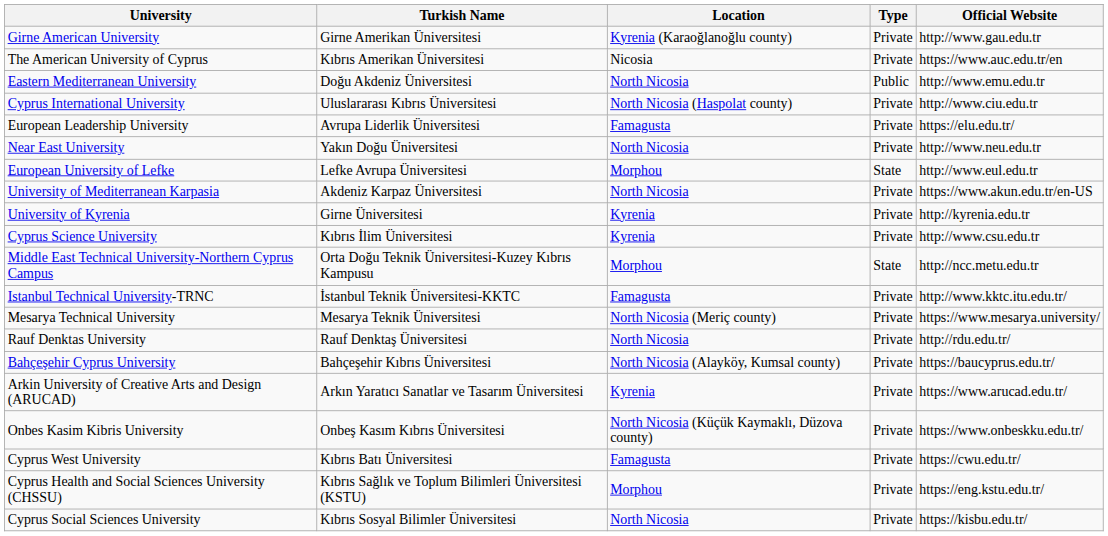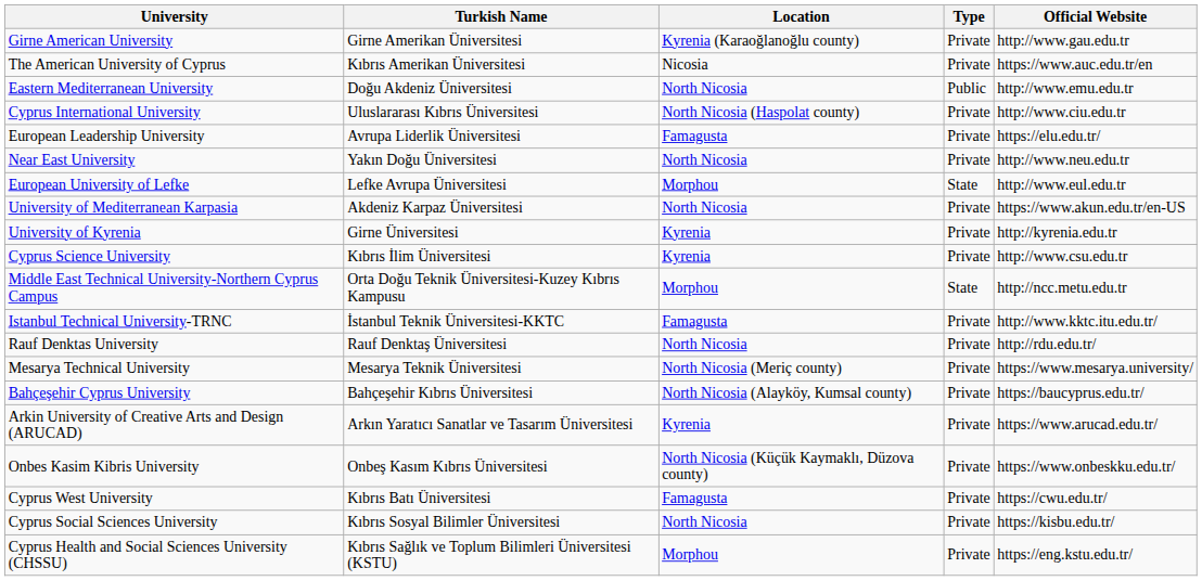rows swapped: Rauf Denktas University <-> Mesarya Technical University
rows swapped: Cyprus Health and Social Sciences University (CHSSU) <-> Cyprus Social Sciences University
